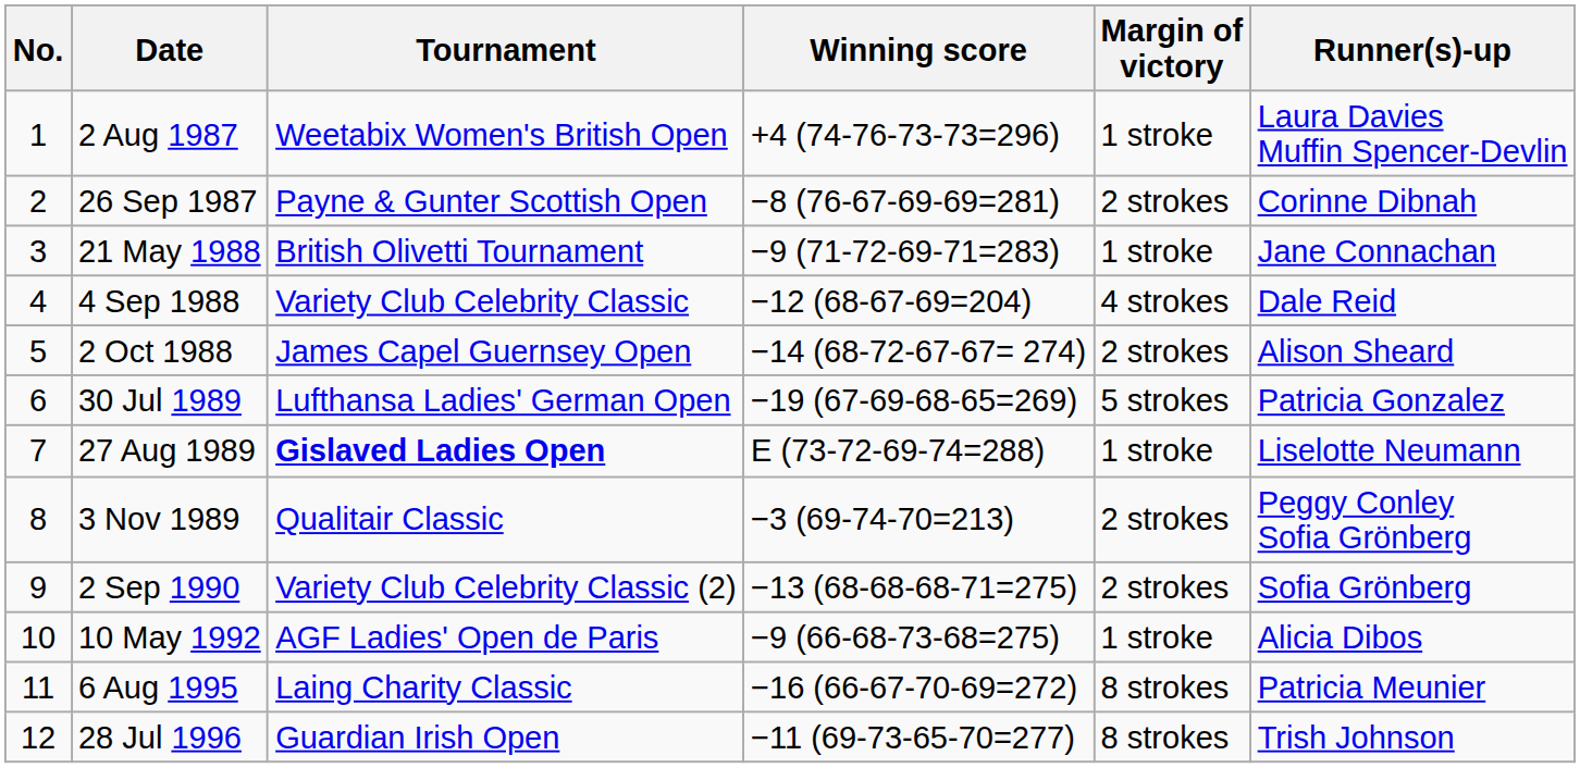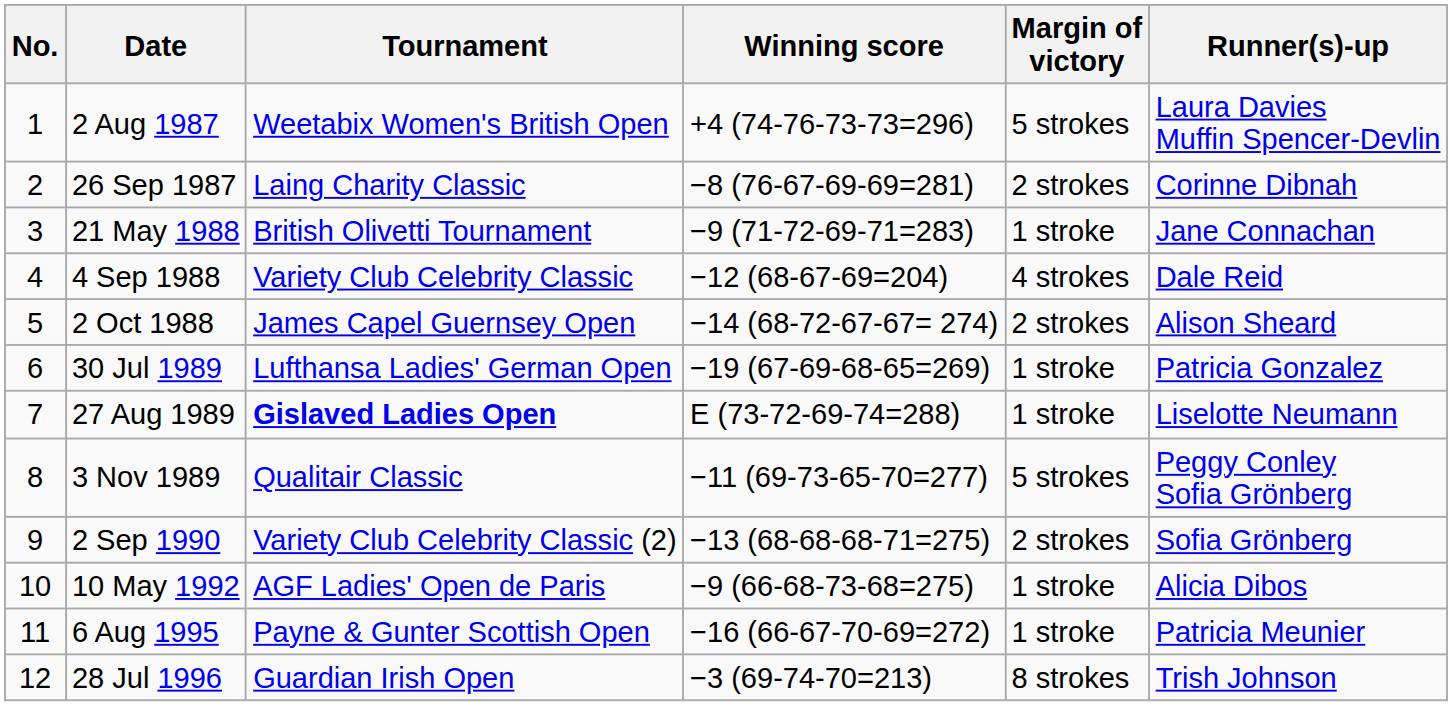2 Aug 1987 | Margin of victory: 1 stroke -> 5 strokes
26 Sep 1987 | Tournament: Payne & Gunter Scottish Open -> Laing Charity Classic
30 Jul 1989 | Margin of victory: 5 strokes -> 1 stroke
3 Nov 1989 | Winning score: −3 (69-74-70=213) -> −11 (69-73-65-70=277)
3 Nov 1989 | Margin of victory: 2 strokes -> 5 strokes
6 Aug 1995 | Tournament: Laing Charity Classic -> Payne & Gunter Scottish Open
6 Aug 1995 | Margin of victory: 8 strokes -> 1 stroke
28 Jul 1996 | Winning score: −11 (69-73-65-70=277) -> −3 (69-74-70=213)
